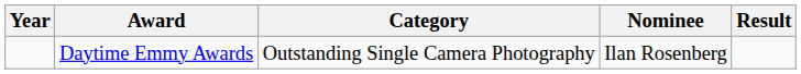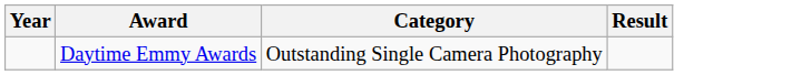- column: Nominee | Ilan Rosenberg
